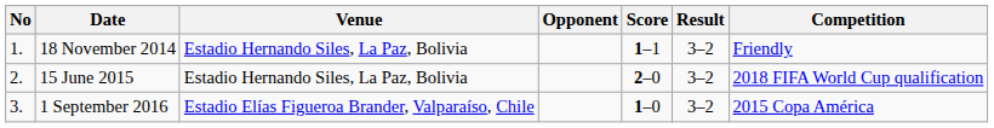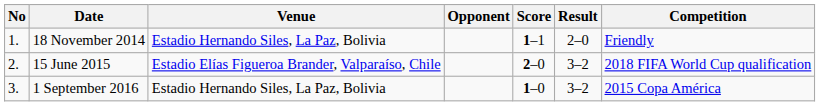18 November 2014 | Result: 3–2 -> 2–0
15 June 2015 | Venue: Estadio Hernando Siles, La Paz, Bolivia -> Estadio Elías Figueroa Brander, Valparaíso, Chile
1 September 2016 | Venue: Estadio Elías Figueroa Brander, Valparaíso, Chile -> Estadio Hernando Siles, La Paz, Bolivia
